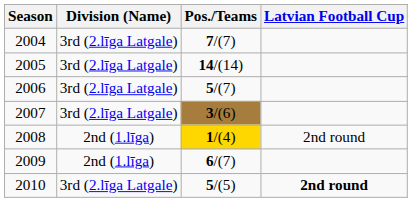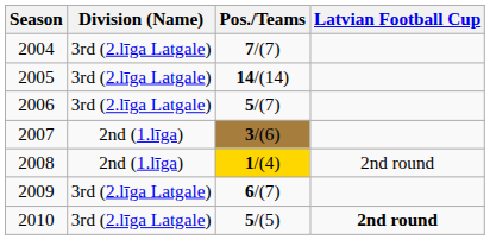2007 | Division (Name): 3rd (2.līga Latgale) -> 2nd (1.līga)
2009 | Division (Name): 2nd (1.līga) -> 3rd (2.līga Latgale)
